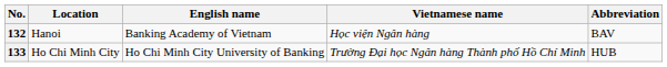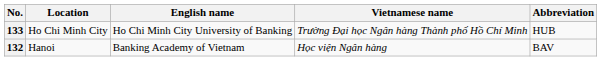rows swapped: 132 <-> 133
